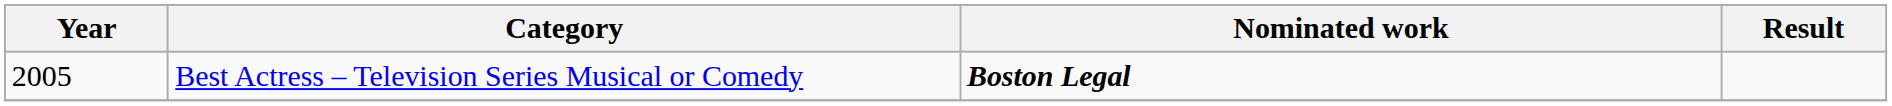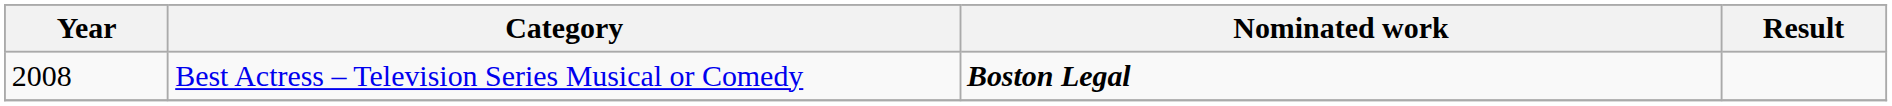Best Actress – Television Series Musical or Comedy | Year: 2005 -> 2008
